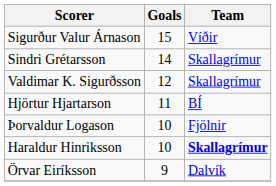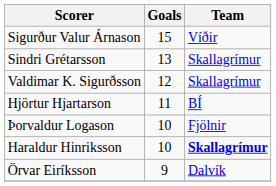Sindri Grétarsson | Goals: 14 -> 13
